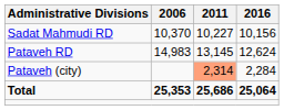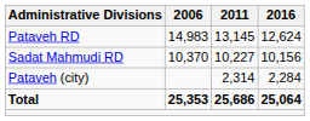rows swapped: Pataveh RD <-> Sadat Mahmudi RD
Pataveh (city) | 2011: lightsalmon background -> no background
